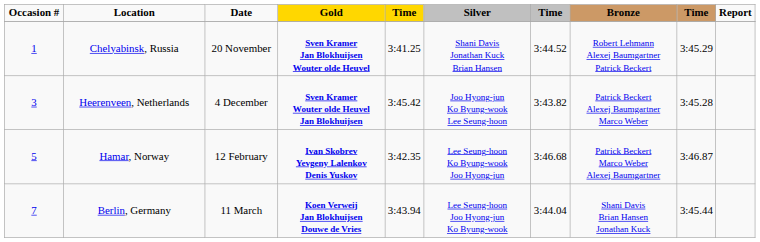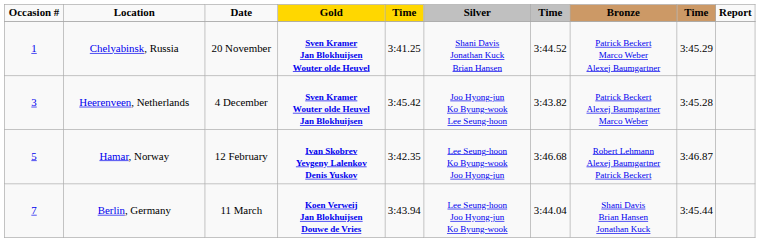Chelyabinsk, Russia | Bronze: Robert Lehmann Alexej Baumgartner Patrick Beckert -> Patrick Beckert Marco Weber Alexej Baumgartner
Hamar, Norway | Bronze: Patrick Beckert Marco Weber Alexej Baumgartner -> Robert Lehmann Alexej Baumgartner Patrick Beckert
